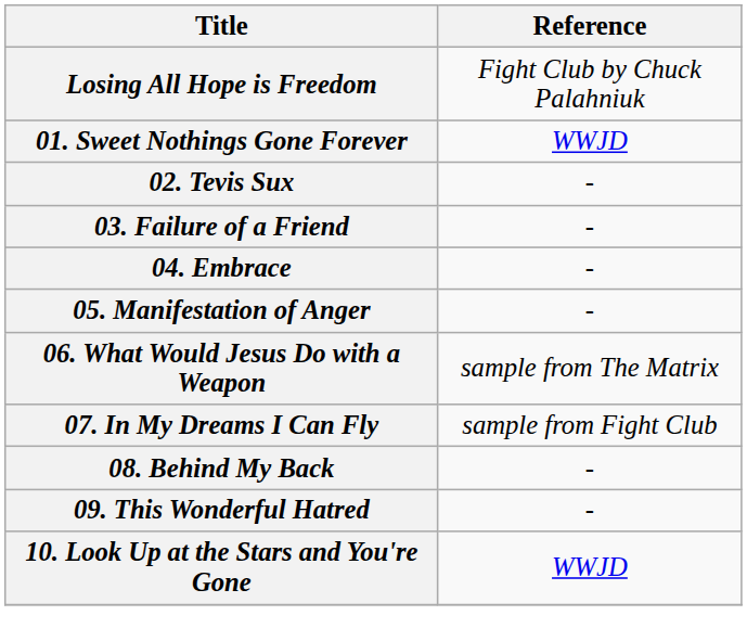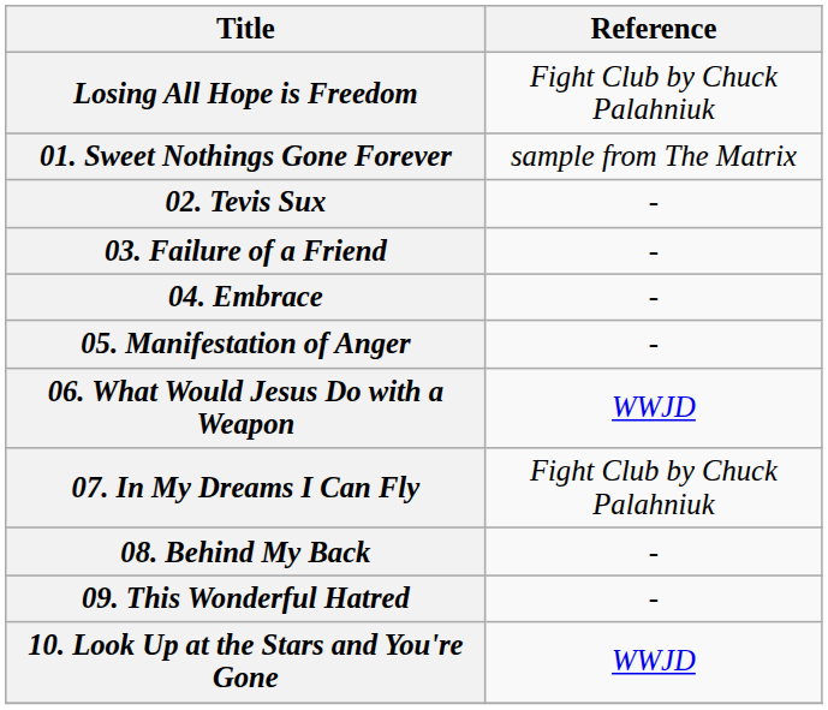01. Sweet Nothings Gone Forever | Reference: WWJD -> sample from The Matrix
06. What Would Jesus Do with a Weapon | Reference: sample from The Matrix -> WWJD
07. In My Dreams I Can Fly | Reference: sample from Fight Club -> Fight Club by Chuck Palahniuk
